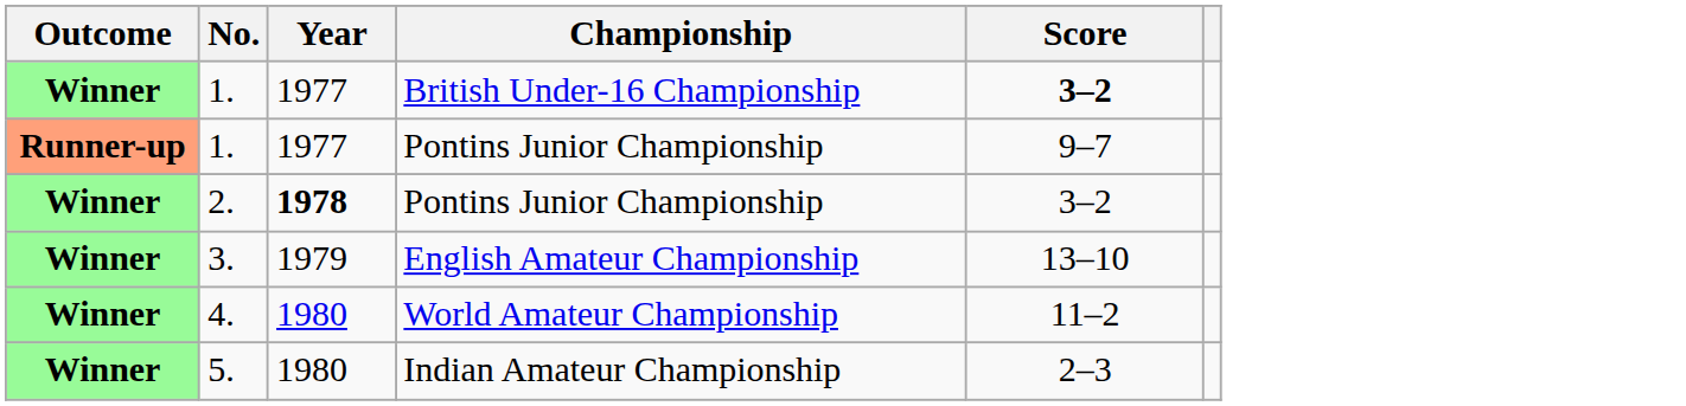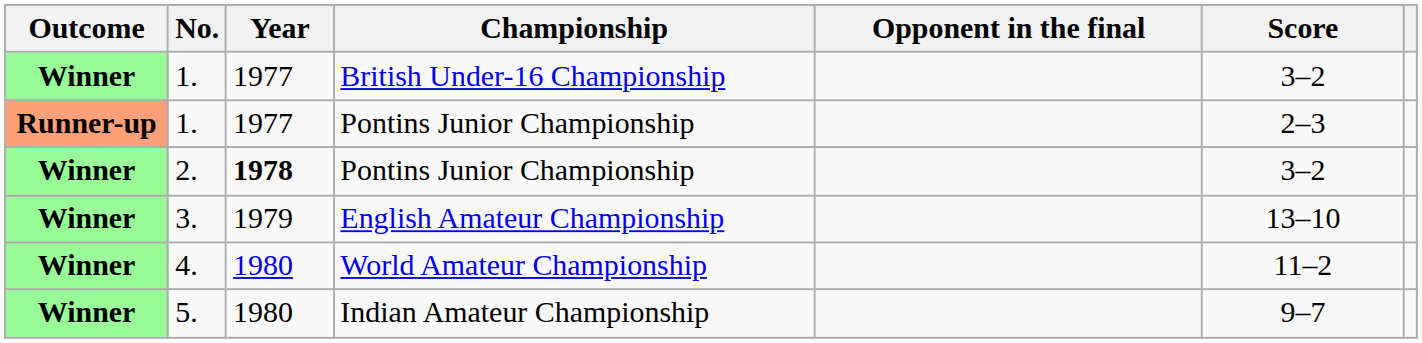+ column: Opponent in the final
1. / British Under-16 Championship | Score: bold -> normal
1. / Pontins Junior Championship | Score: 9–7 -> 2–3
5. | Score: 2–3 -> 9–7
